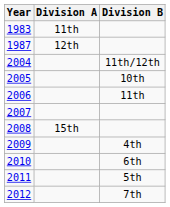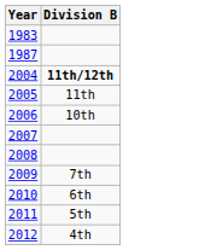- column: Division A | 11th | 12th | 15th
2004 | Division B: normal -> bold
2005 | Division B: 10th -> 11th
2006 | Division B: 11th -> 10th
2009 | Division B: 4th -> 7th
2012 | Division B: 7th -> 4th
